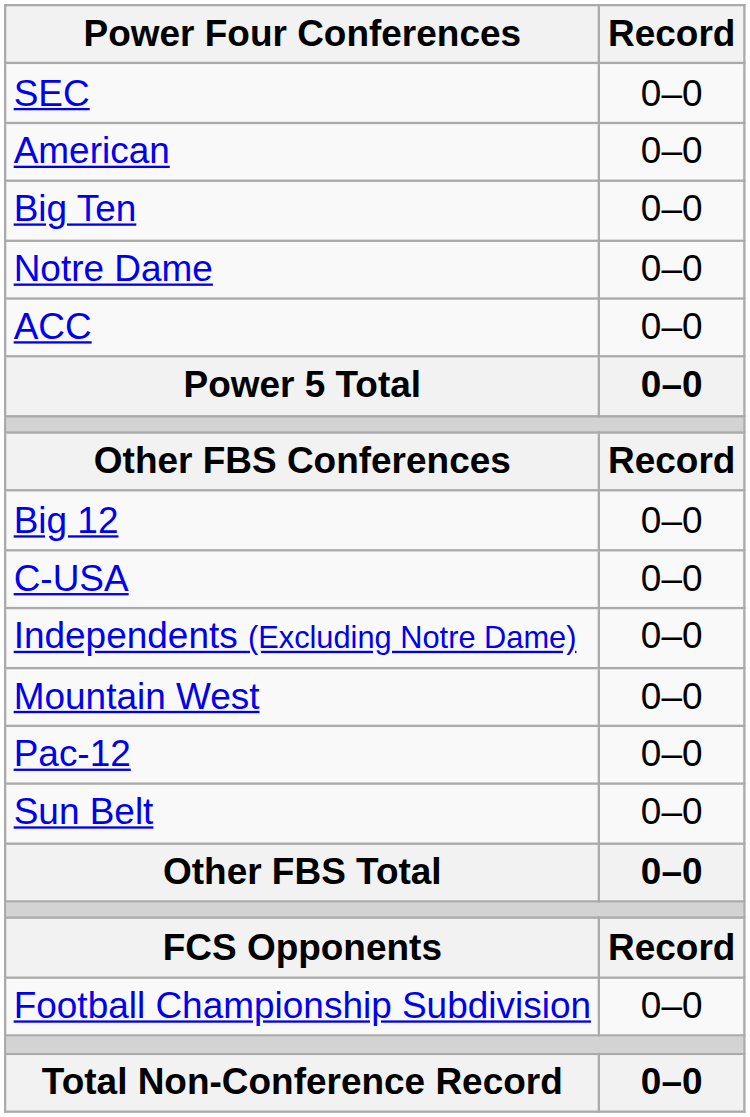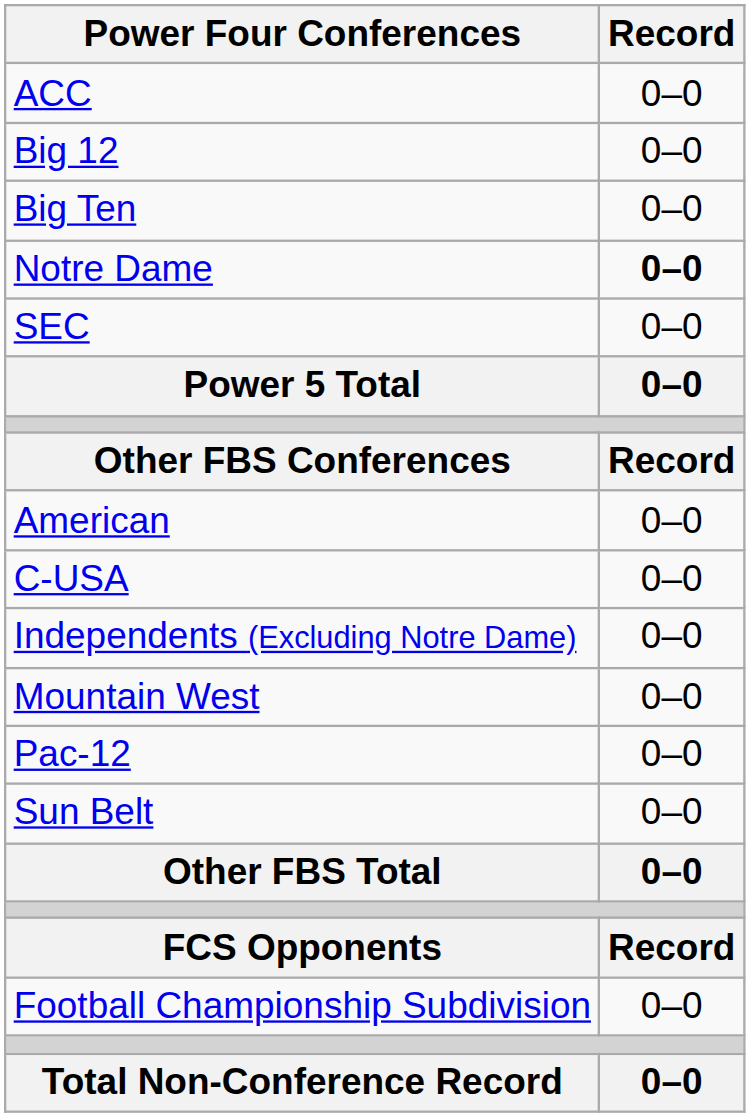rows swapped: ACC <-> SEC
rows swapped: Big 12 <-> American
Notre Dame | Record: normal -> bold
